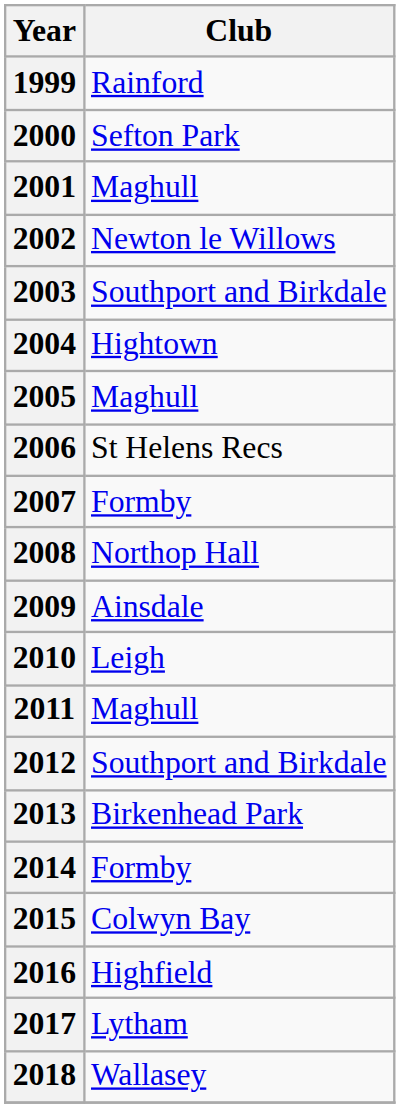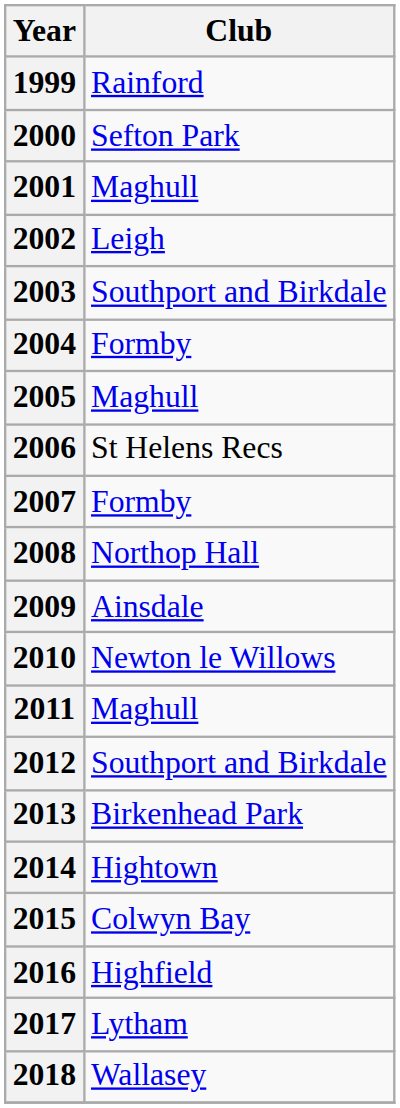2002 | Club: Newton le Willows -> Leigh
2004 | Club: Hightown -> Formby
2010 | Club: Leigh -> Newton le Willows
2014 | Club: Formby -> Hightown
